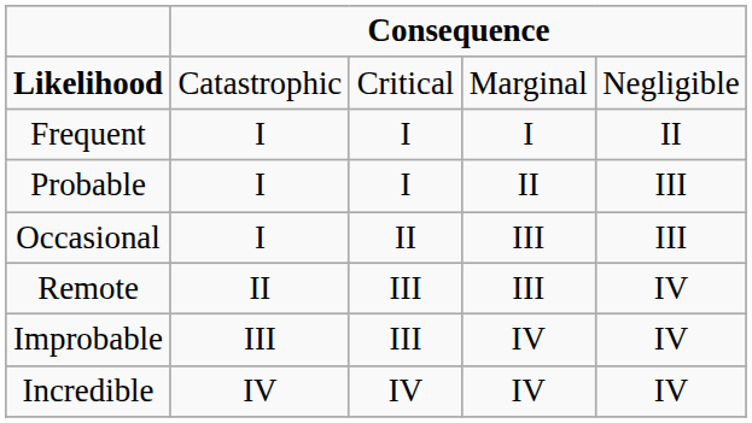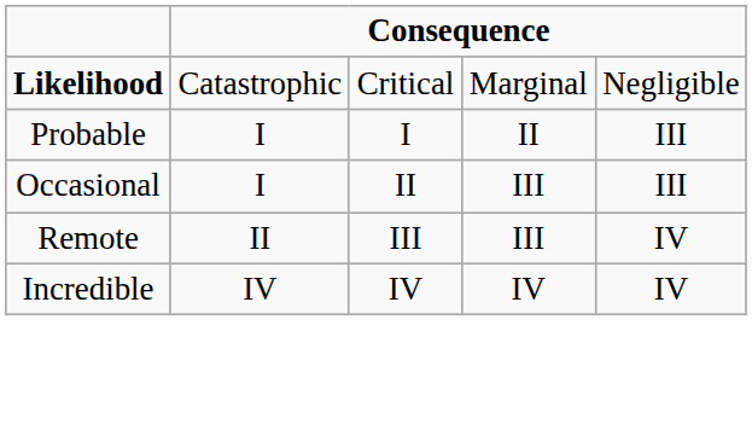- row: Frequent | I | I | I | II
- row: Improbable | III | III | IV | IV
